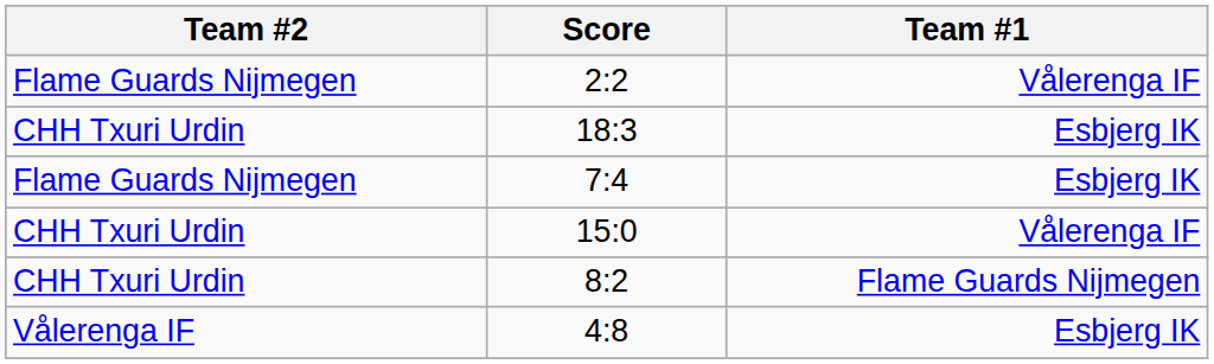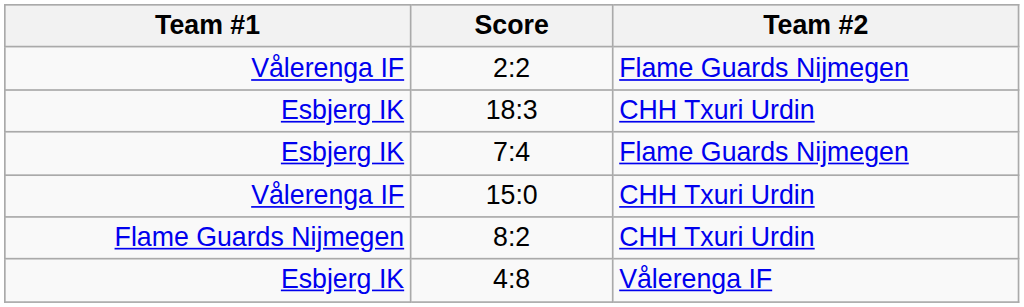columns swapped: Team #1 <-> Team #2
